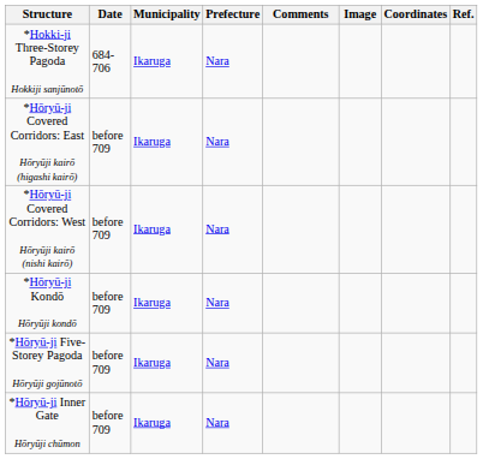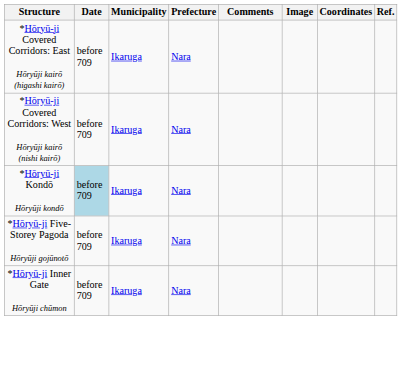- row: *Hokki-ji Three-Storey Pagoda Hokkiji sanjūnotō | 684-706 | Ikaruga | Nara
*Hōryū-ji Kondō Hōryūji kondō | Date: no background -> lightblue background
